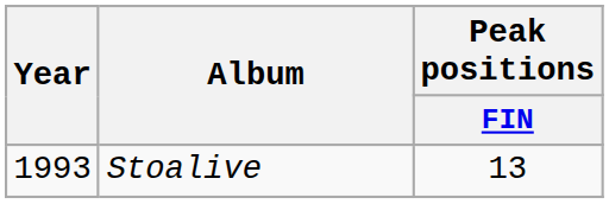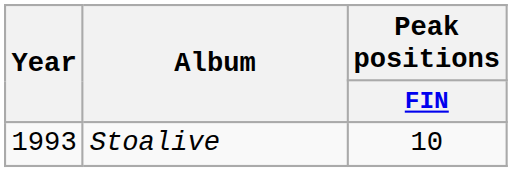Stoalive | Peak positions / FIN: 13 -> 10
